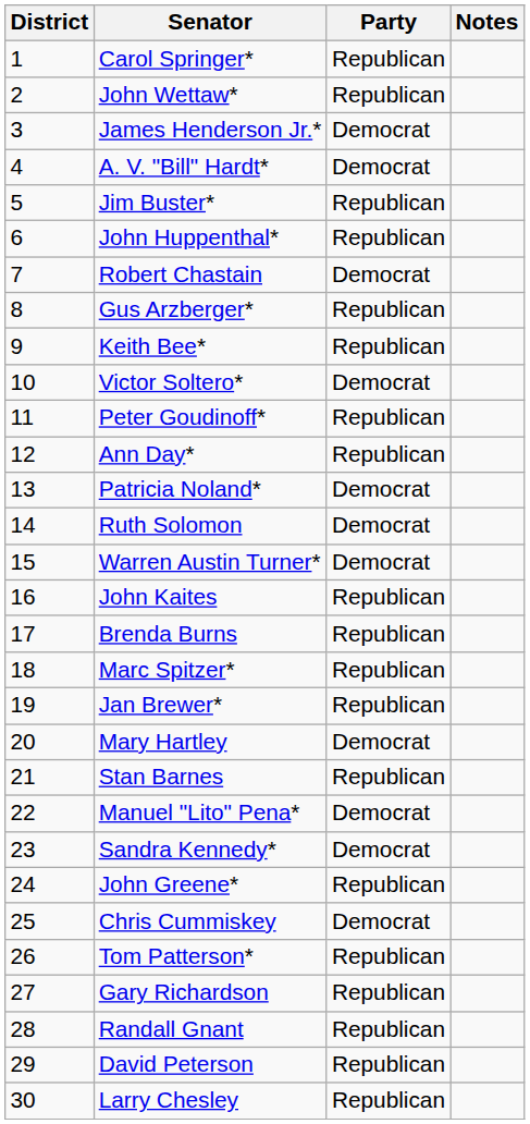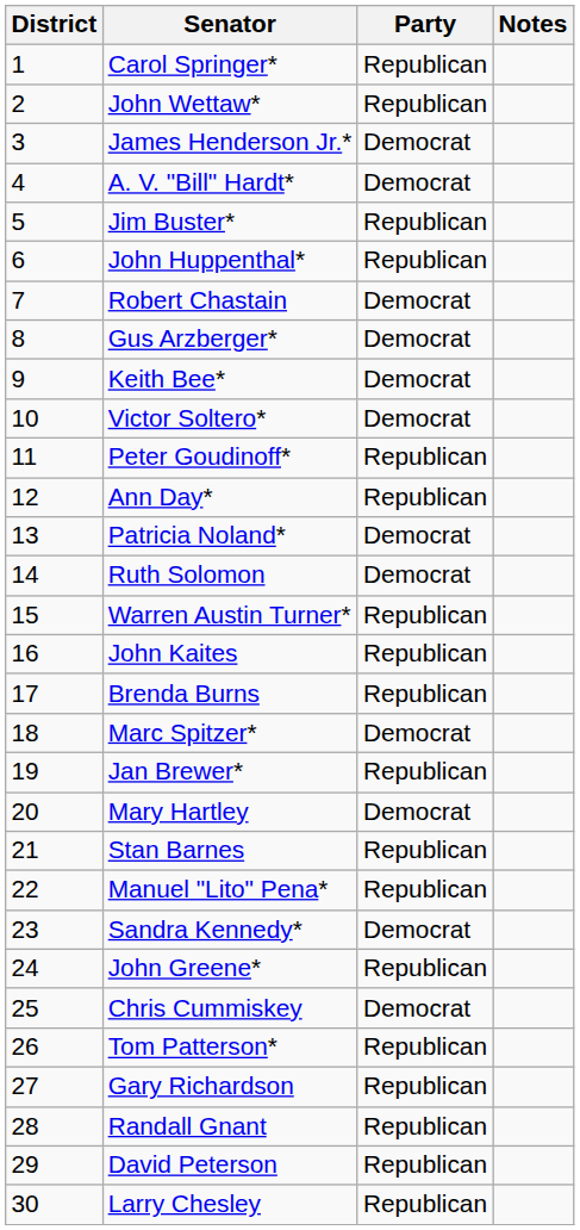Gus Arzberger* | Party: Republican -> Democrat
Keith Bee* | Party: Republican -> Democrat
Warren Austin Turner* | Party: Democrat -> Republican
Marc Spitzer* | Party: Republican -> Democrat
Manuel "Lito" Pena* | Party: Democrat -> Republican
